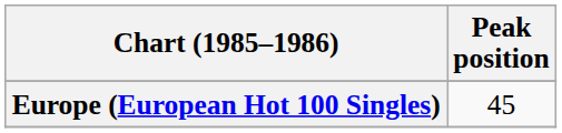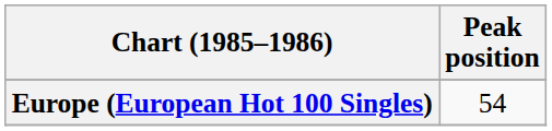Europe (European Hot 100 Singles) | Peak position: 45 -> 54
